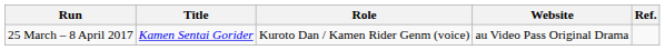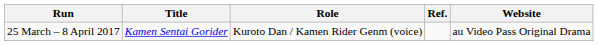columns swapped: Website <-> Ref.
